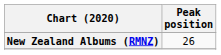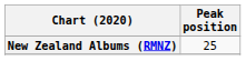New Zealand Albums (RMNZ) | Peak position: 26 -> 25
